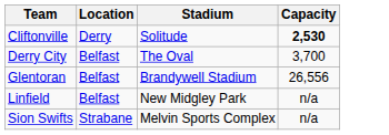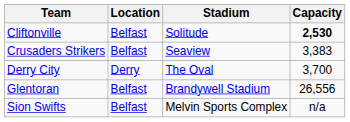Cliftonville | Location: Derry -> Belfast
+ row: Crusaders Strikers | Belfast | Seaview | 3,383
Derry City | Location: Belfast -> Derry
- row: Linfield | Belfast | New Midgley Park | n/a
Sion Swifts | Location: Strabane -> Belfast
